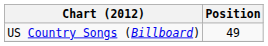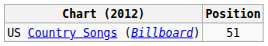US Country Songs (Billboard) | Position: 49 -> 51
